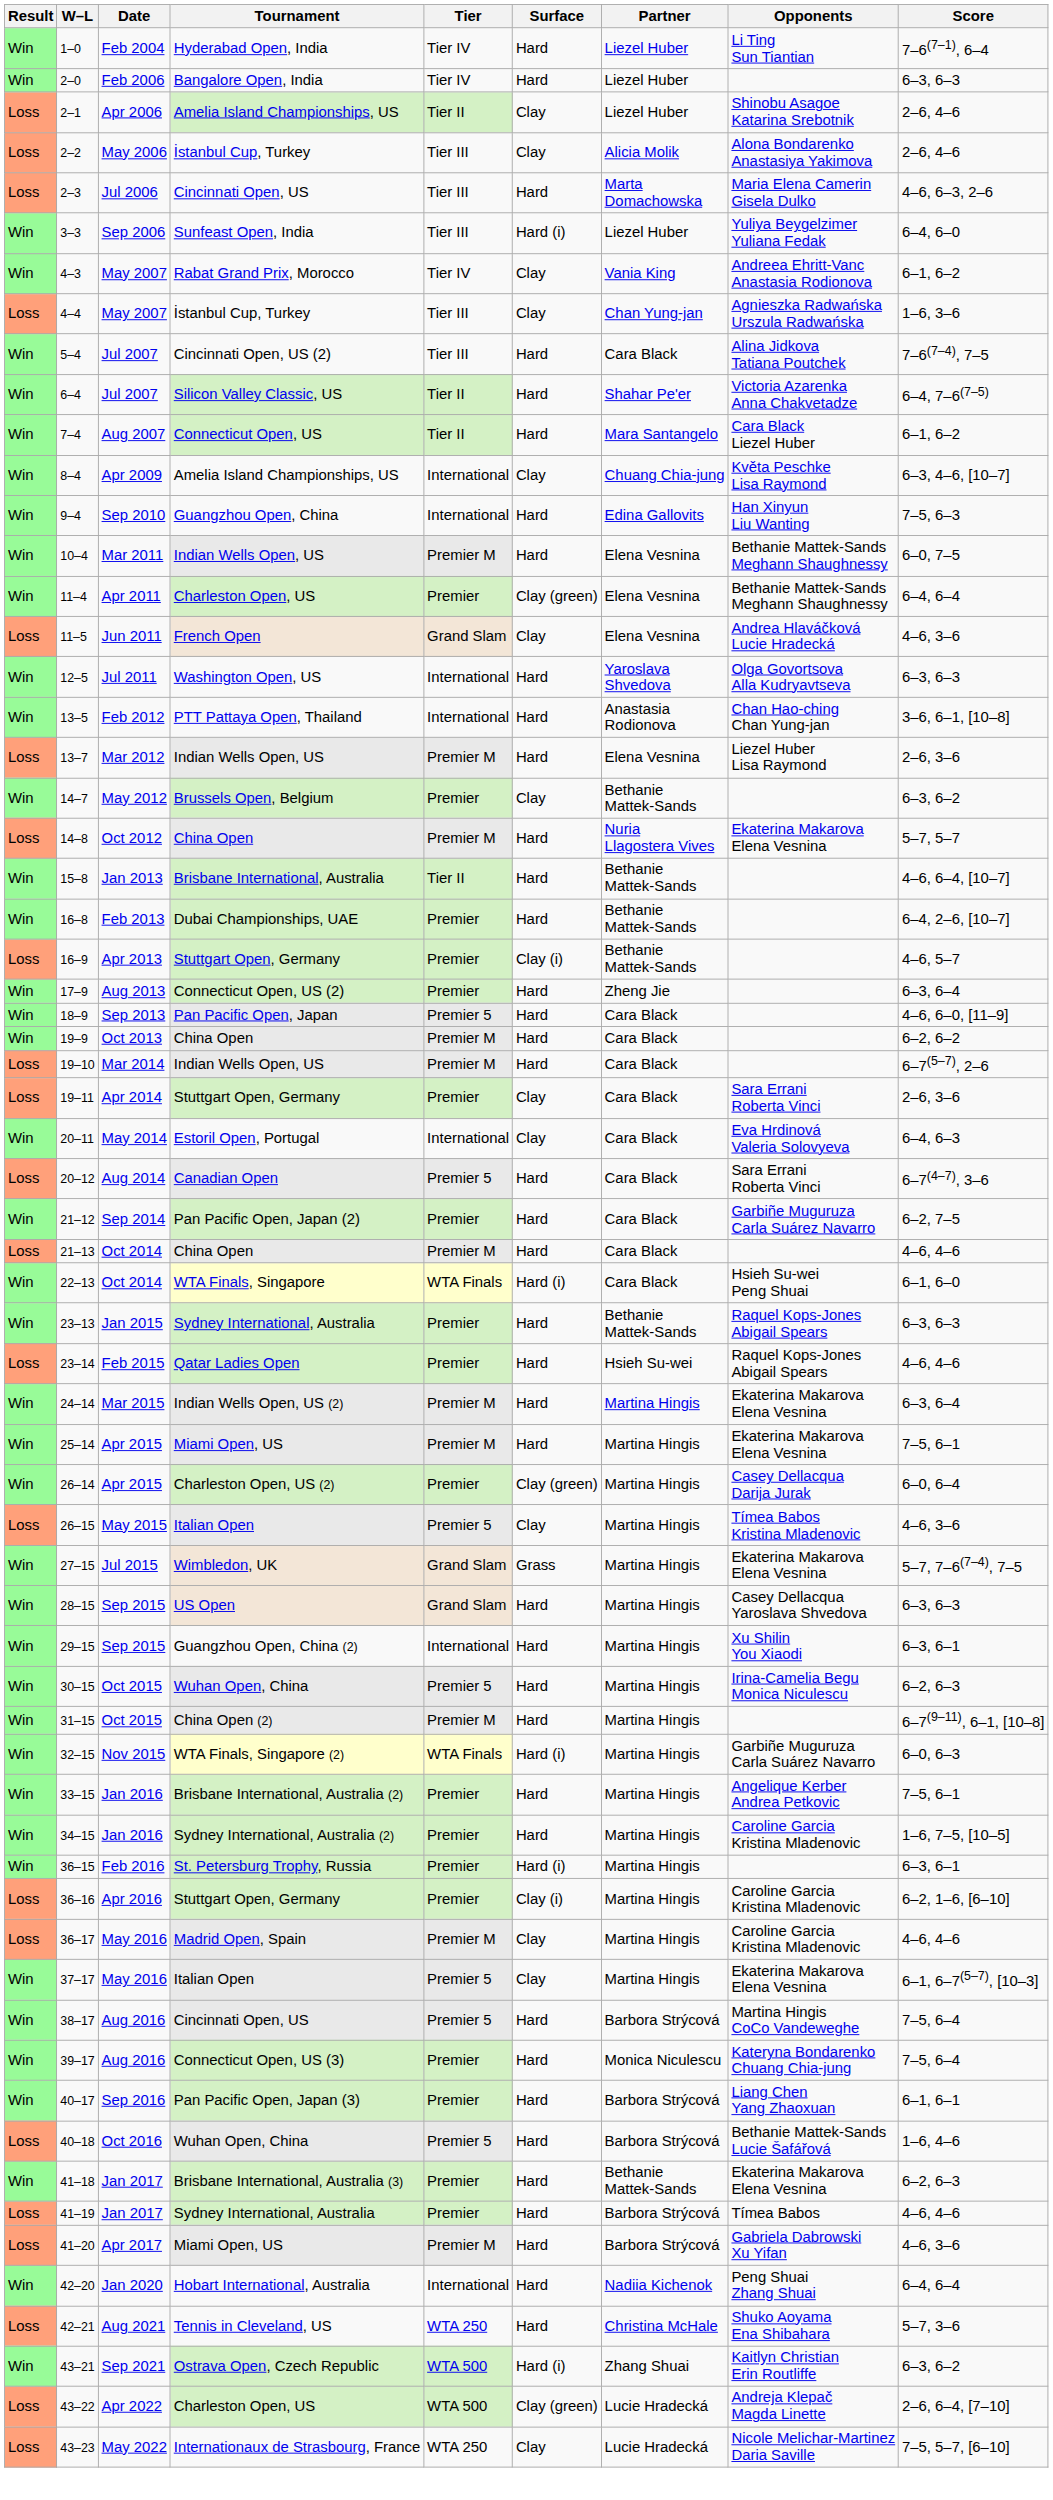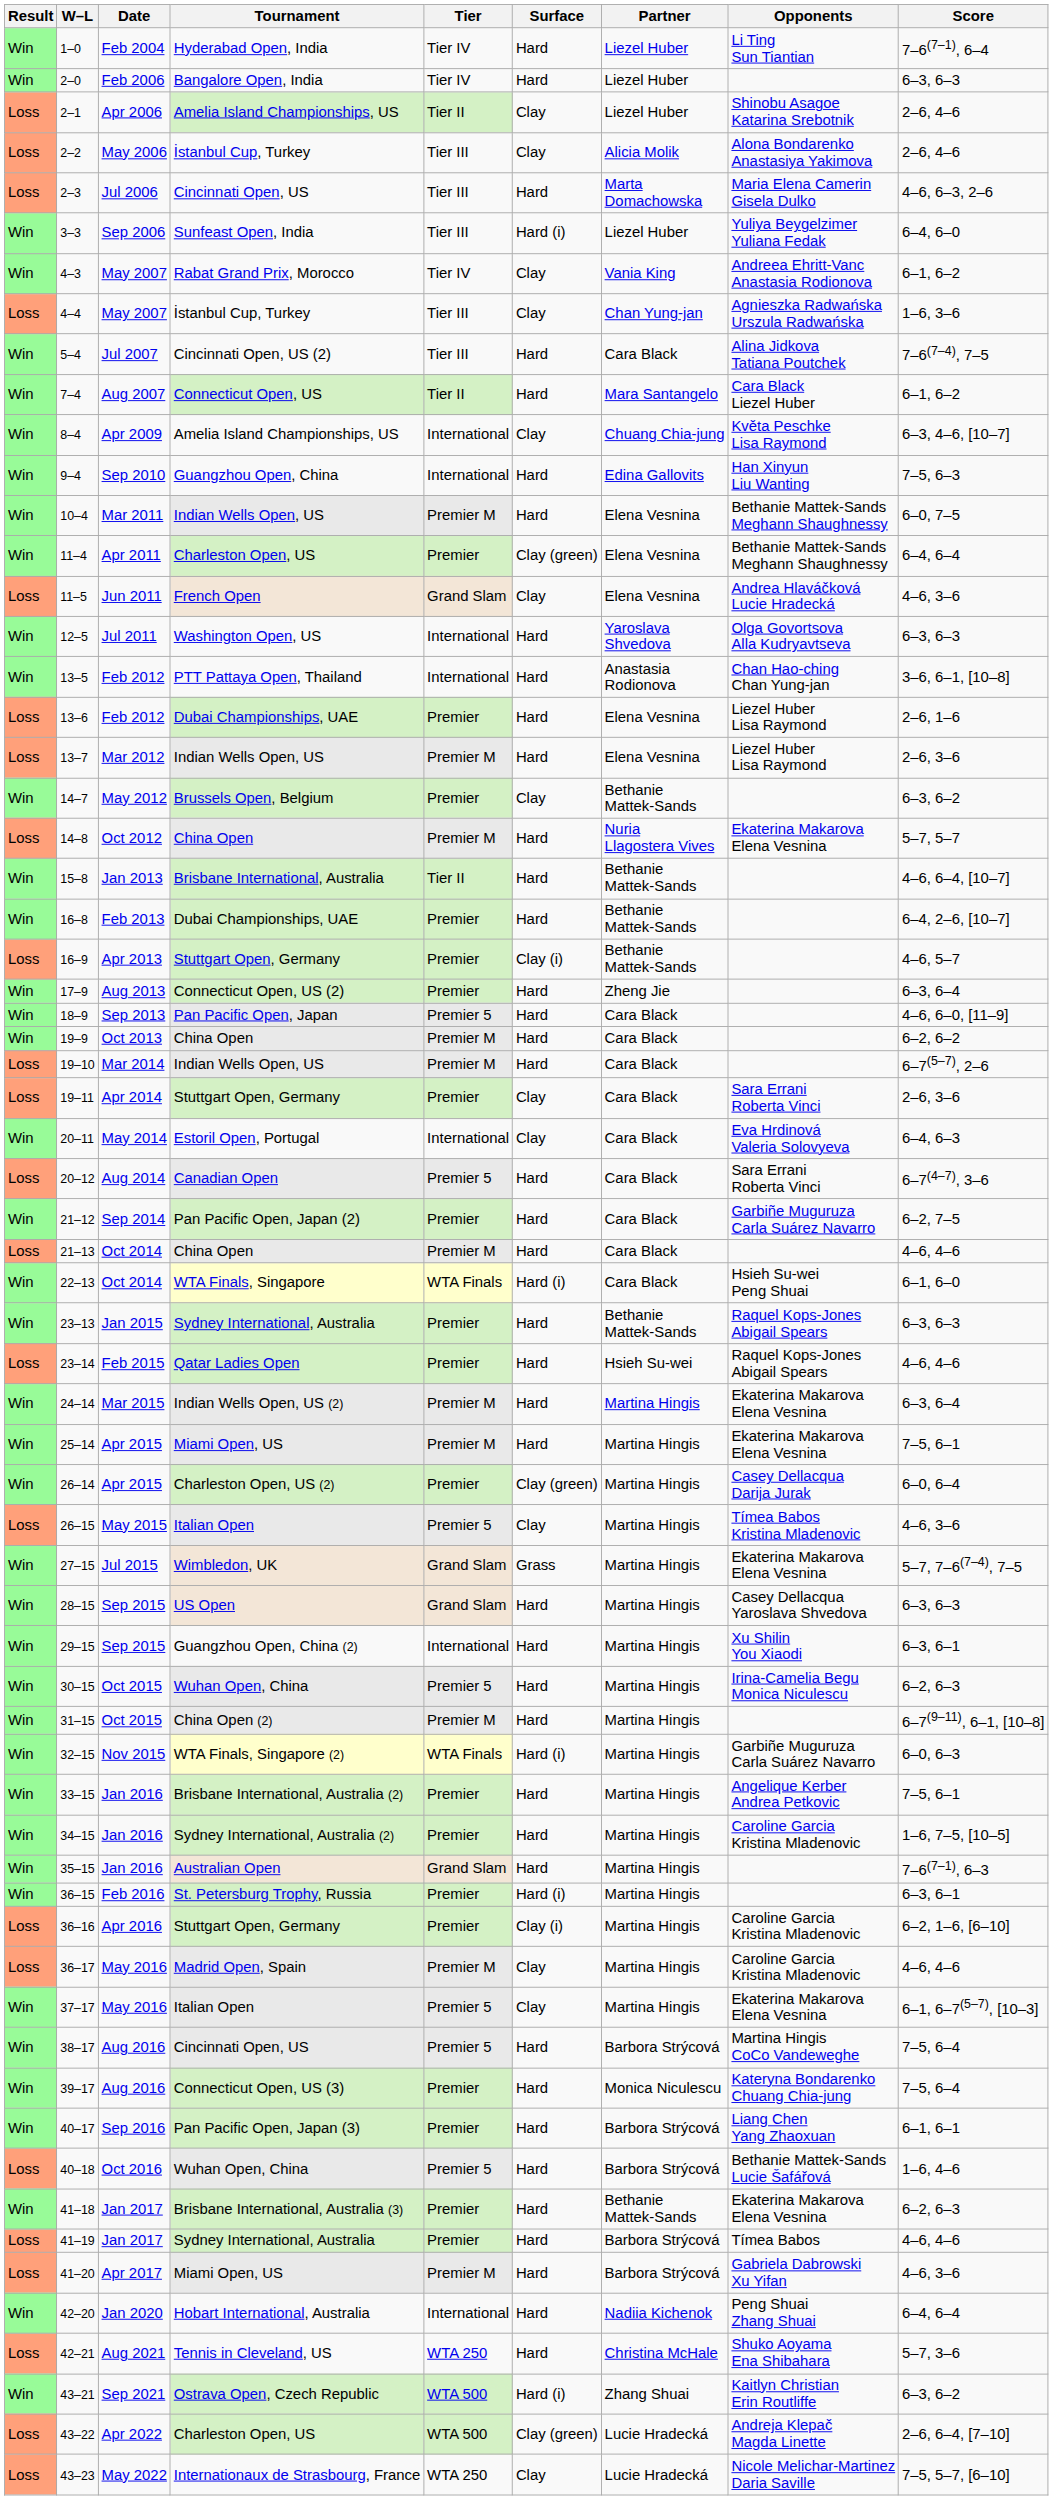- row: Win | 6–4 | Jul 2007 | Silicon Valley Classic, US | Tier II | Hard | Shahar Pe'er | Victoria Azarenka Anna Chakvetadze | 6–4, 7–6(7–5)
+ row: Loss | 13–6 | Feb 2012 | Dubai Championships, UAE | Premier | Hard | Elena Vesnina | Liezel Huber Lisa Raymond | 2–6, 1–6
+ row: Win | 35–15 | Jan 2016 | Australian Open | Grand Slam | Hard | Martina Hingis | 7–6(7–1), 6–3
